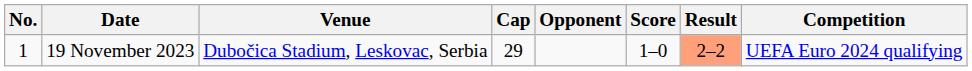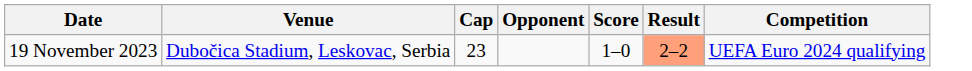- column: No. | 1
19 November 2023 | Cap: 29 -> 23
